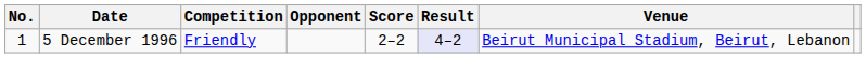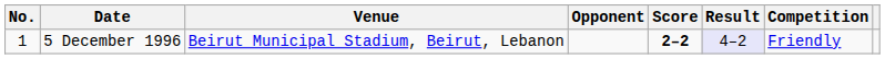columns swapped: Venue <-> Competition
5 December 1996 | Score: normal -> bold
